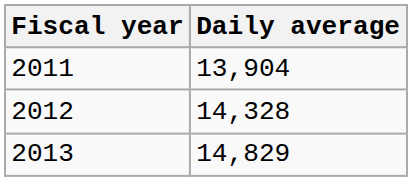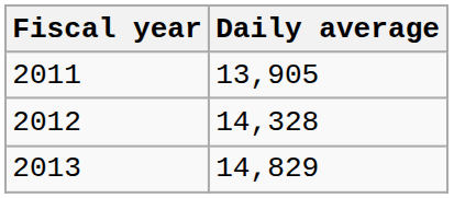2011 | Daily average: 13,904 -> 13,905
